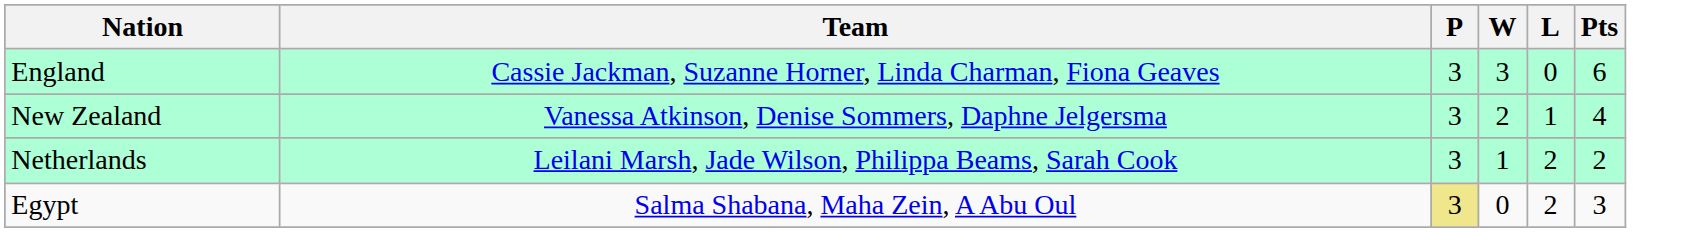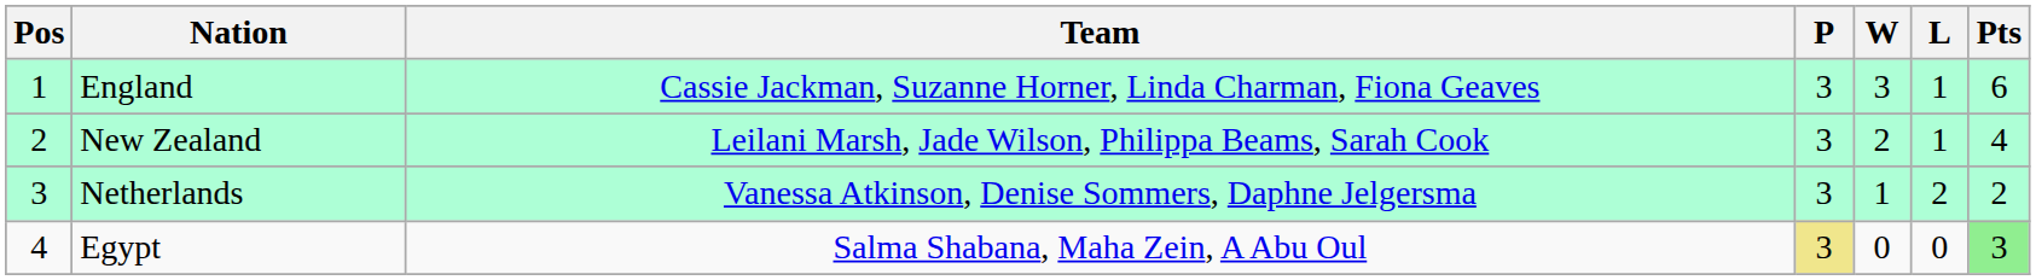+ column: Pos | 1 | 2 | 3 | 4
England | L: 0 -> 1
New Zealand | Team: Vanessa Atkinson, Denise Sommers, Daphne Jelgersma -> Leilani Marsh, Jade Wilson, Philippa Beams, Sarah Cook
Netherlands | Team: Leilani Marsh, Jade Wilson, Philippa Beams, Sarah Cook -> Vanessa Atkinson, Denise Sommers, Daphne Jelgersma
Egypt | L: 2 -> 0
Egypt | Pts: no background -> lightgreen background
